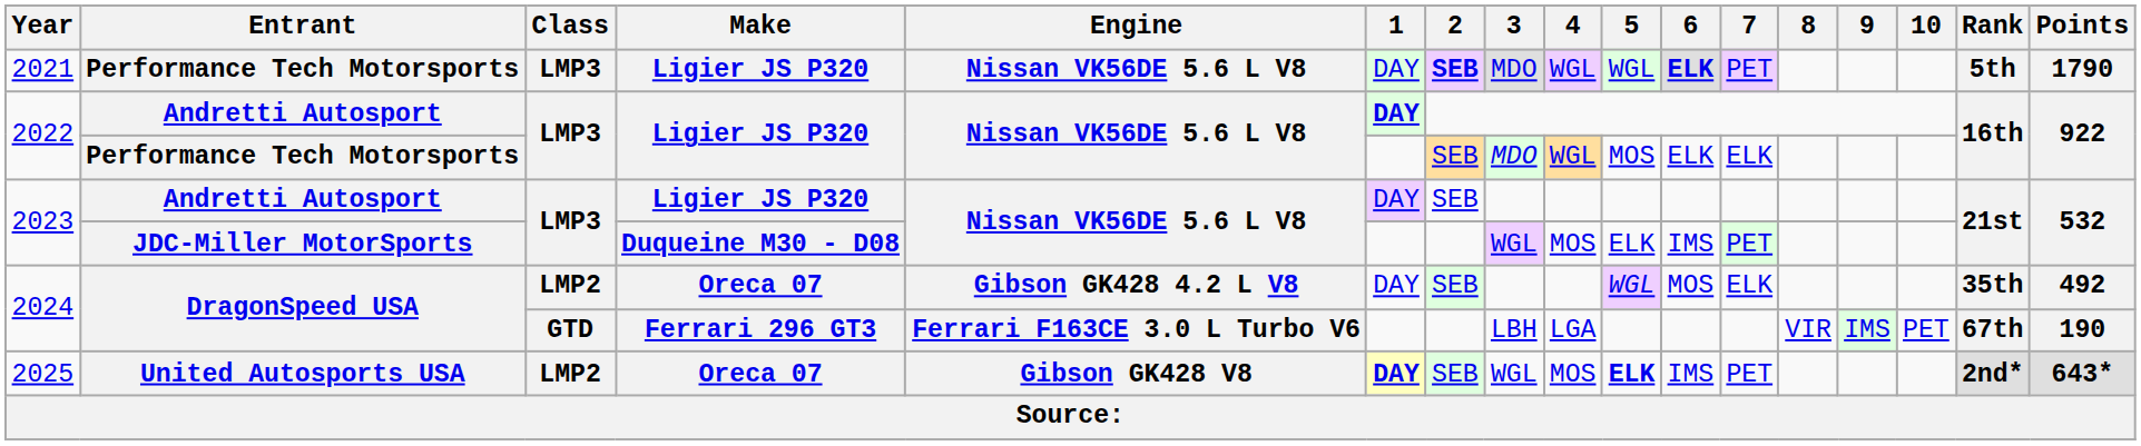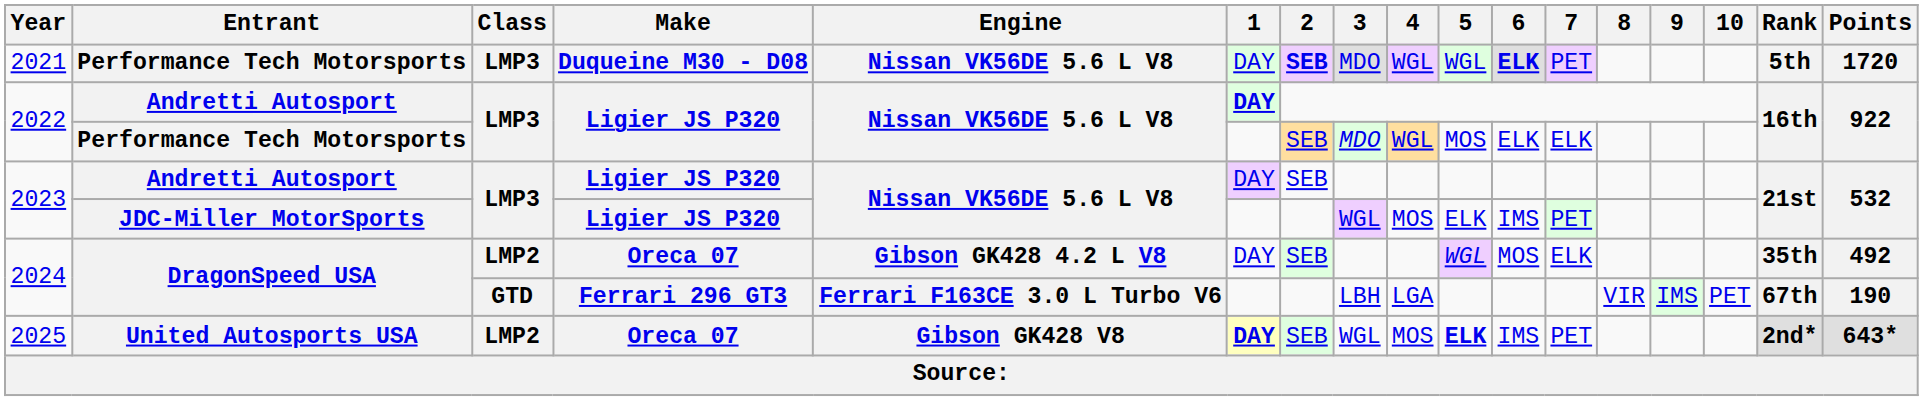2021 | Make: Ligier JS P320 -> Duqueine M30 - D08
2021 | Points: 1790 -> 1720
2023 / JDC-Miller MotorSports | Make: Duqueine M30 - D08 -> Ligier JS P320
